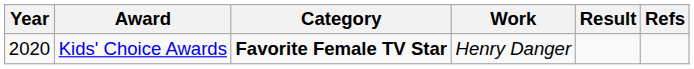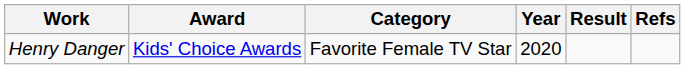columns swapped: Year <-> Work
Kids' Choice Awards | Category: bold -> normal
